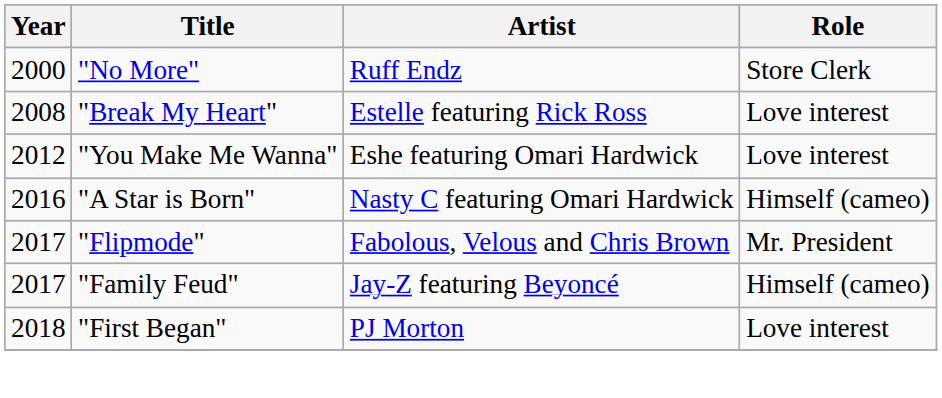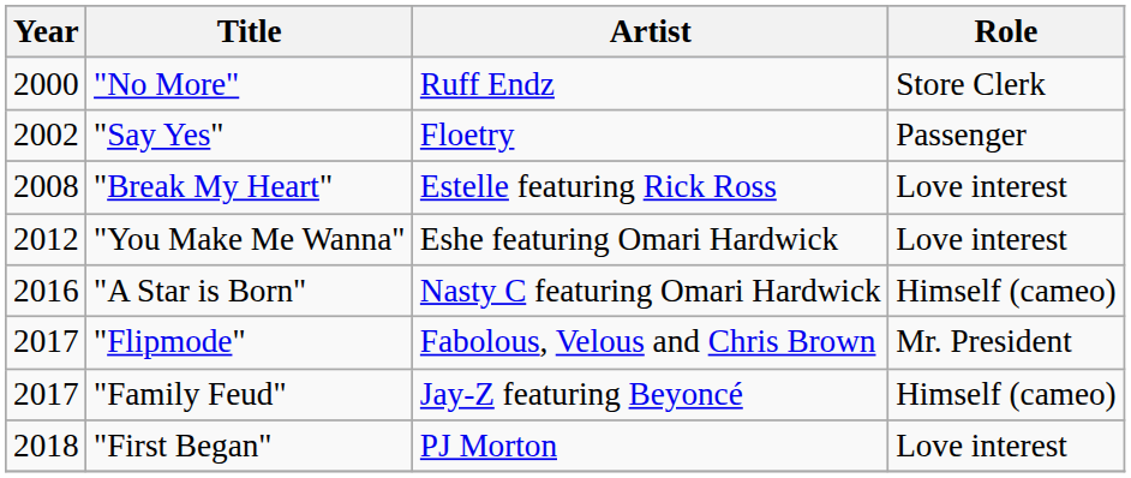+ row: 2002 | "Say Yes" | Floetry | Passenger
